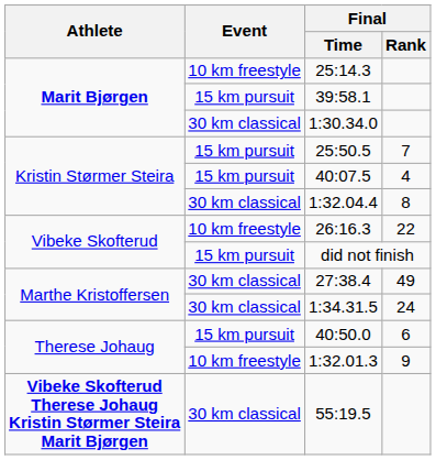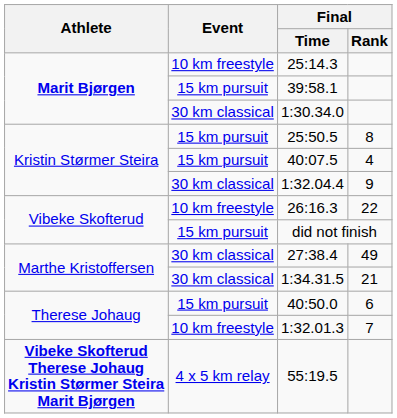25:50.5 | Final / Rank: 7 -> 8
1:32.04.4 | Final / Rank: 8 -> 9
1:34.31.5 | Final / Rank: 24 -> 21
1:32.01.3 | Final / Rank: 9 -> 7
55:19.5 | Event: 30 km classical -> 4 x 5 km relay
